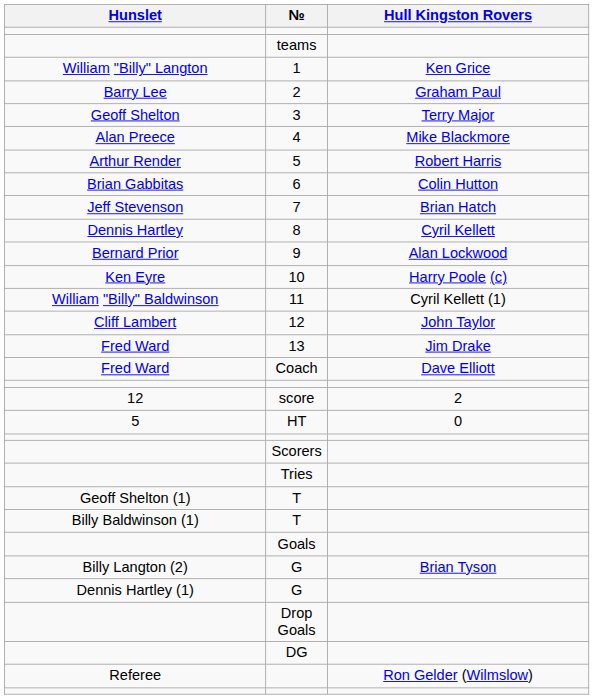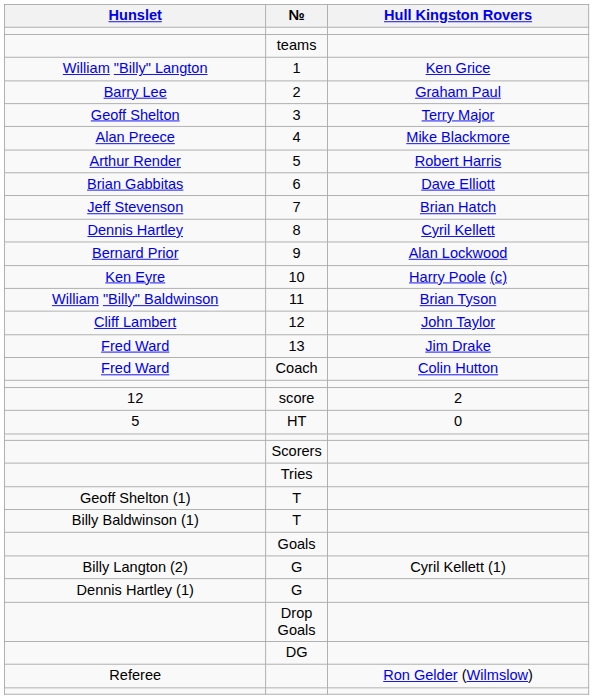6 | Hull Kingston Rovers: Colin Hutton -> Dave Elliott
11 | Hull Kingston Rovers: Cyril Kellett (1) -> Brian Tyson
Coach | Hull Kingston Rovers: Dave Elliott -> Colin Hutton
Billy Langton (2) / G | Hull Kingston Rovers: Brian Tyson -> Cyril Kellett (1)
